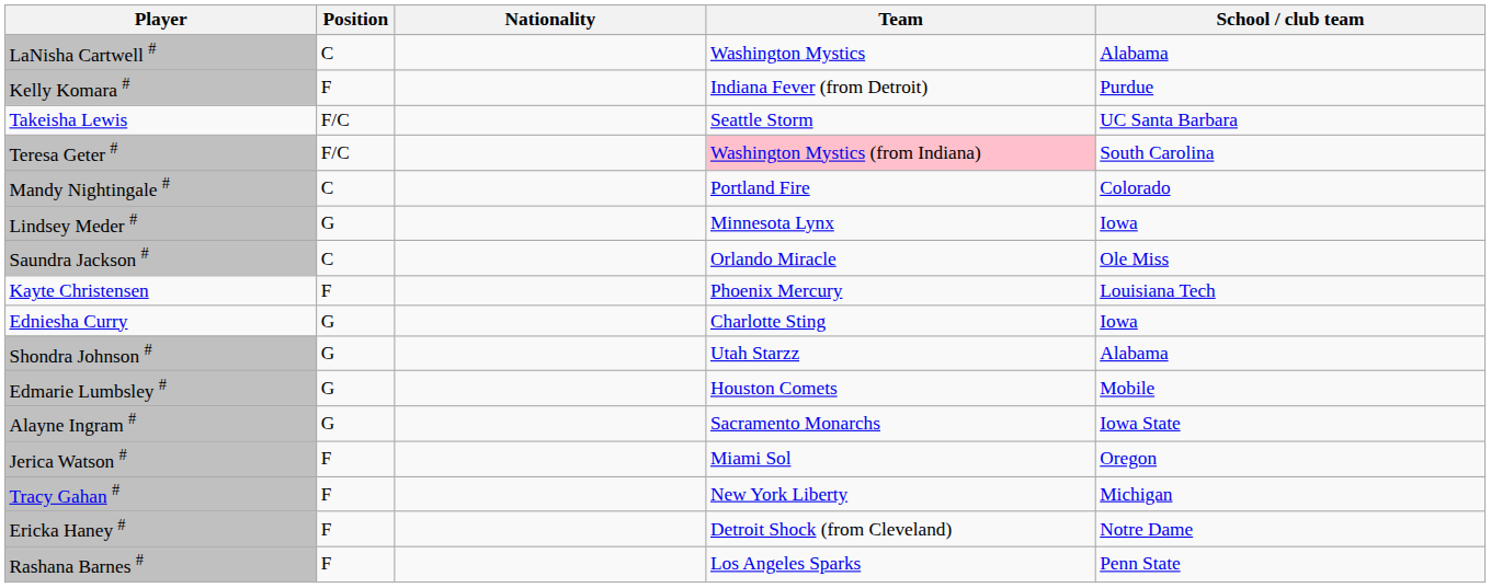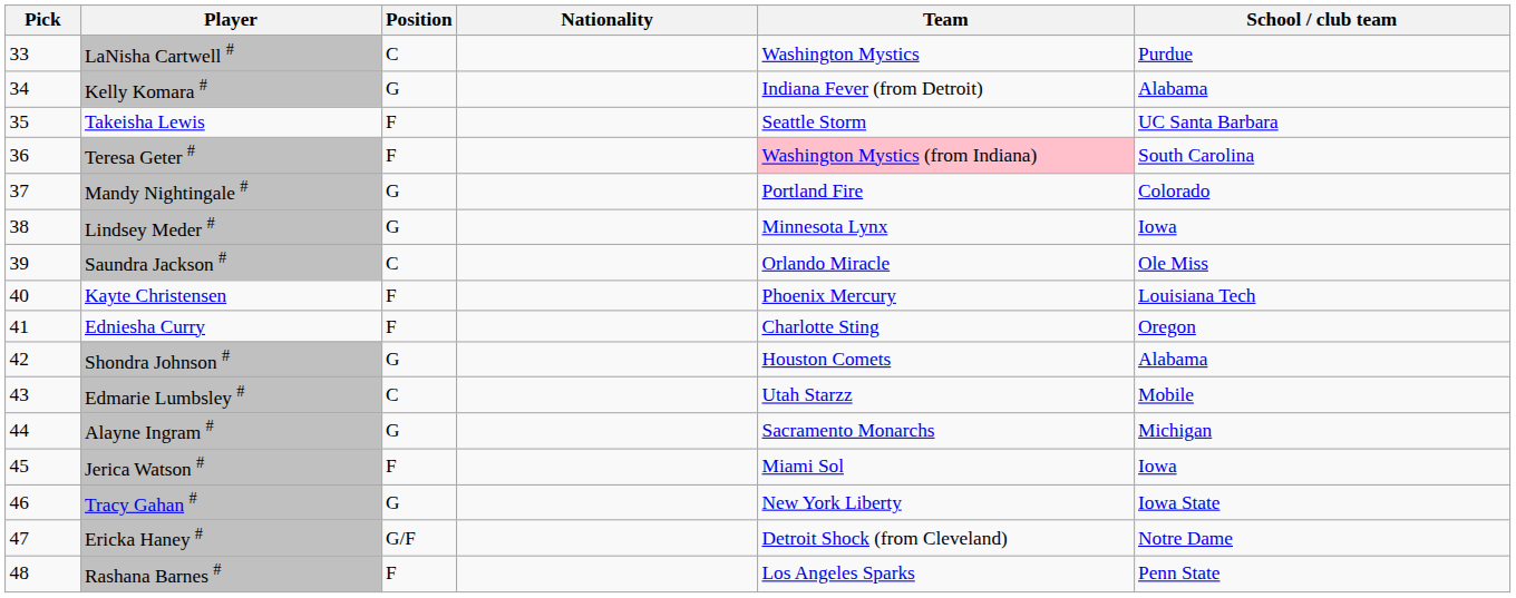+ column: Pick | 33 | 34 | 35 | 36 | 37 | 38 | 39 | 40 | 41 | 42 | 43 | 44 | 45 | 46 | 47 | 48
LaNisha Cartwell # | School / club team: Alabama -> Purdue
Kelly Komara # | Position: F -> G
Kelly Komara # | School / club team: Purdue -> Alabama
Takeisha Lewis | Position: F/C -> F
Teresa Geter # | Position: F/C -> F
Mandy Nightingale # | Position: C -> G
Edniesha Curry | Position: G -> F
Edniesha Curry | School / club team: Iowa -> Oregon
Shondra Johnson # | Team: Utah Starzz -> Houston Comets
Edmarie Lumbsley # | Position: G -> C
Edmarie Lumbsley # | Team: Houston Comets -> Utah Starzz
Alayne Ingram # | School / club team: Iowa State -> Michigan
Jerica Watson # | School / club team: Oregon -> Iowa
Tracy Gahan # | Position: F -> G
Tracy Gahan # | School / club team: Michigan -> Iowa State
Ericka Haney # | Position: F -> G/F
